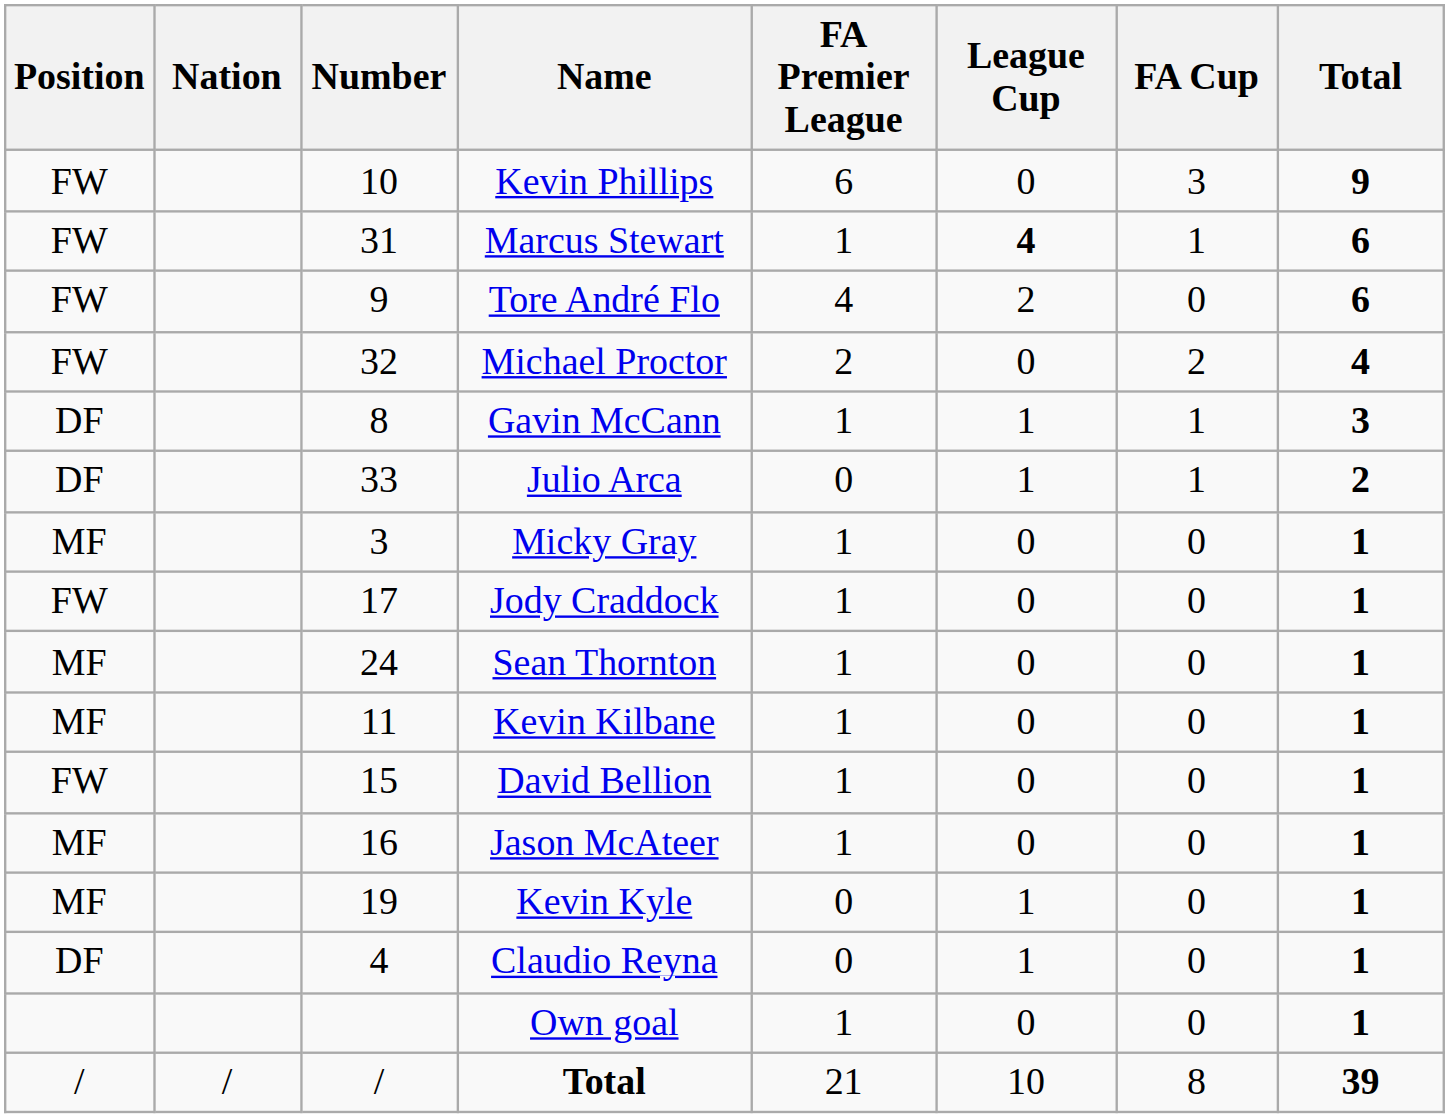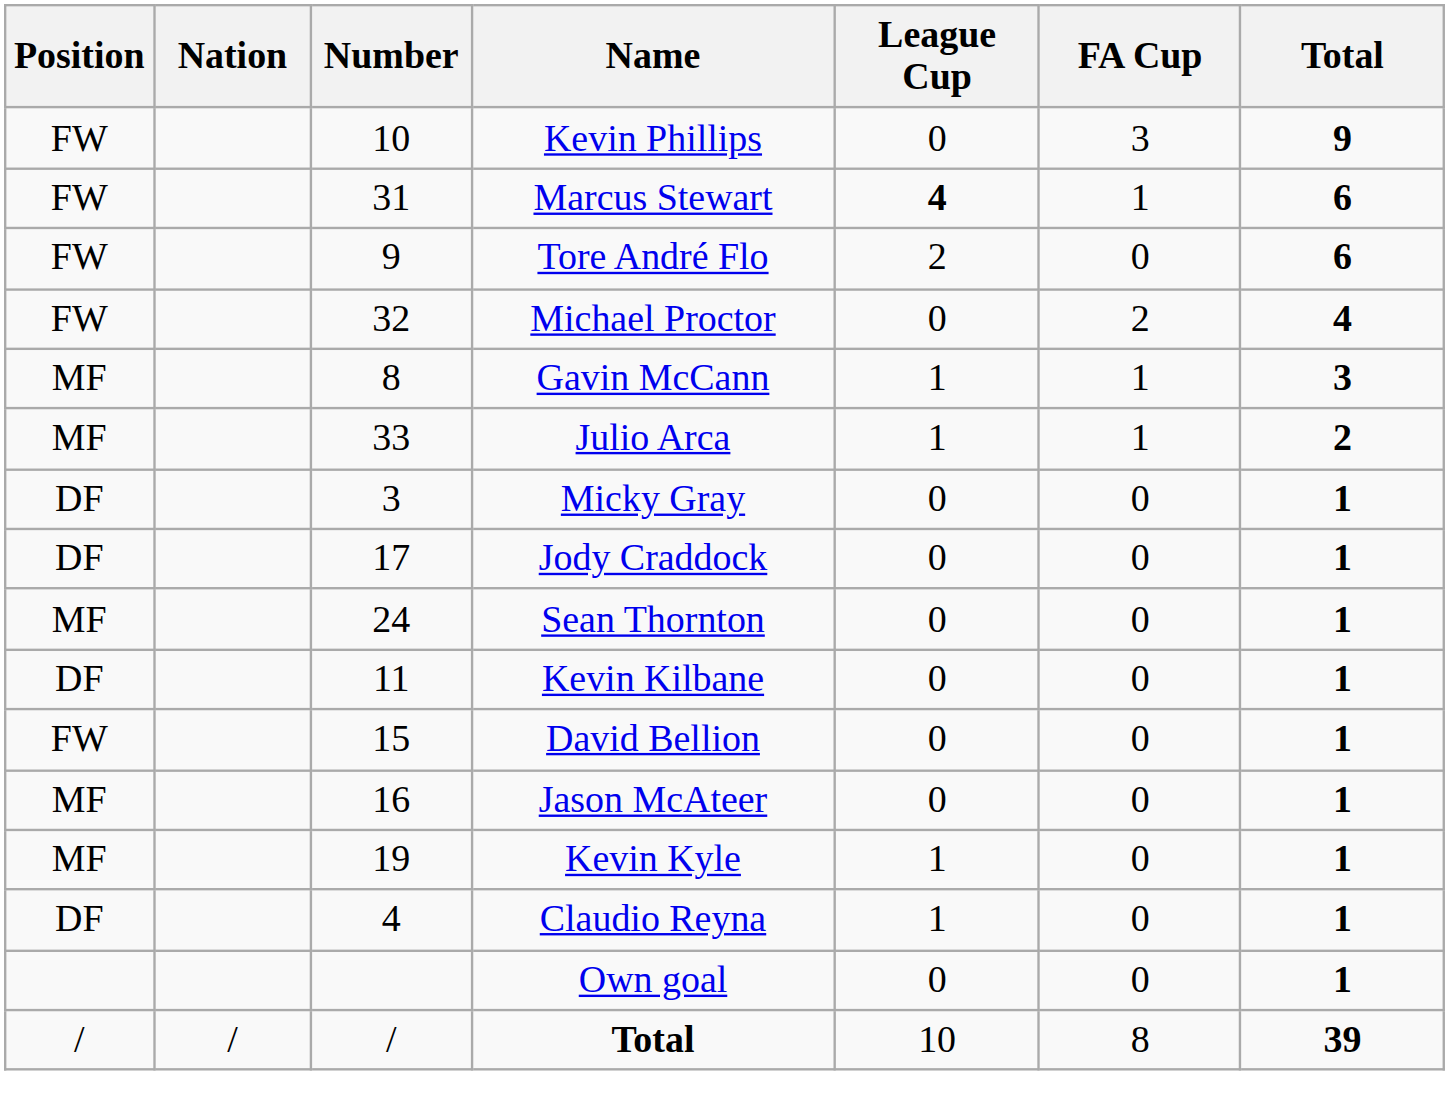- column: FA Premier League | 6 | 1 | 4 | 2 | 1 | 0 | 1 | 1 | 1 | 1 | 1 | 1 | 0 | 0 | 1 | 21
Gavin McCann | Position: DF -> MF
Julio Arca | Position: DF -> MF
Micky Gray | Position: MF -> DF
Jody Craddock | Position: FW -> DF
Kevin Kilbane | Position: MF -> DF
